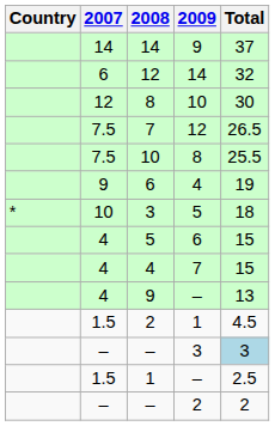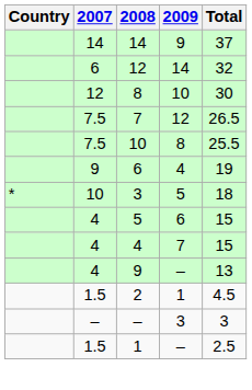– / 3 | Total: lightblue background -> no background
- row: – | – | 2 | 2
